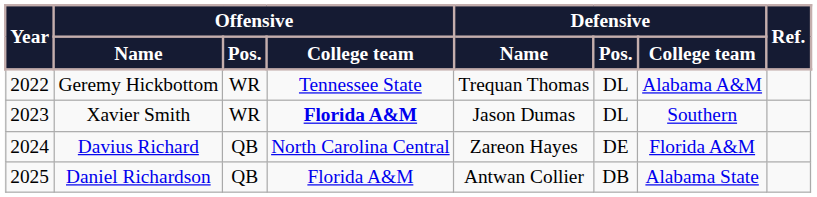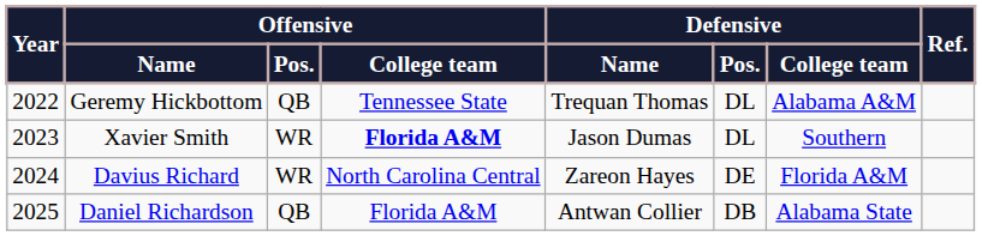Geremy Hickbottom | Offensive / Pos.: WR -> QB
Davius Richard | Offensive / Pos.: QB -> WR
